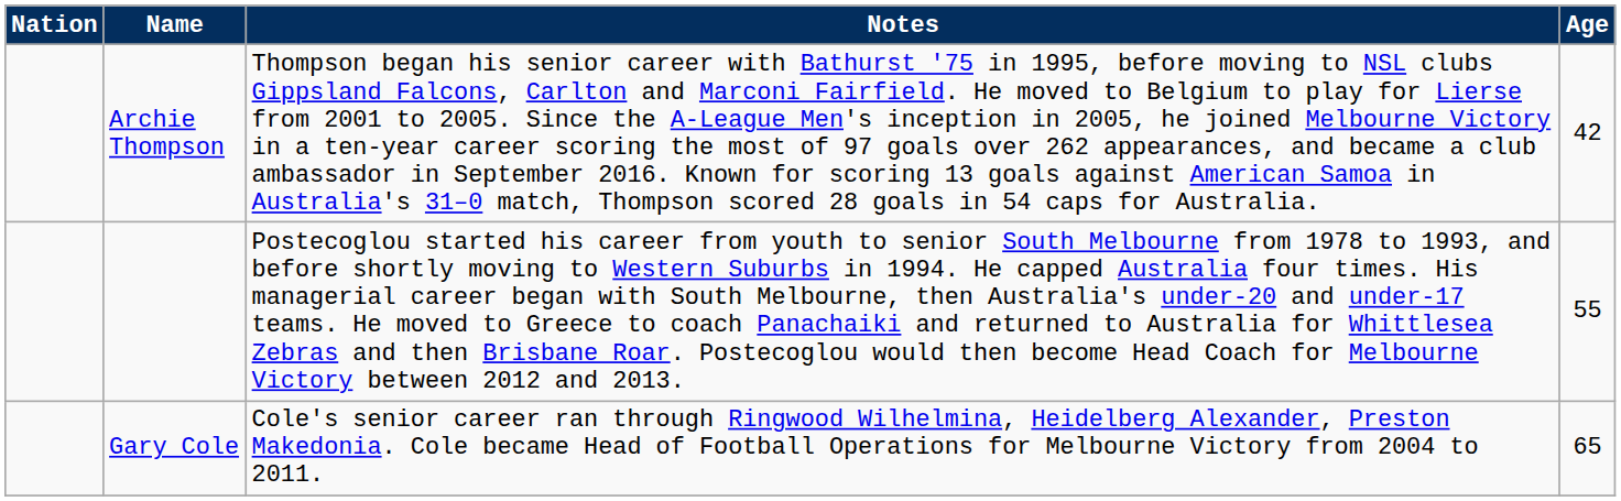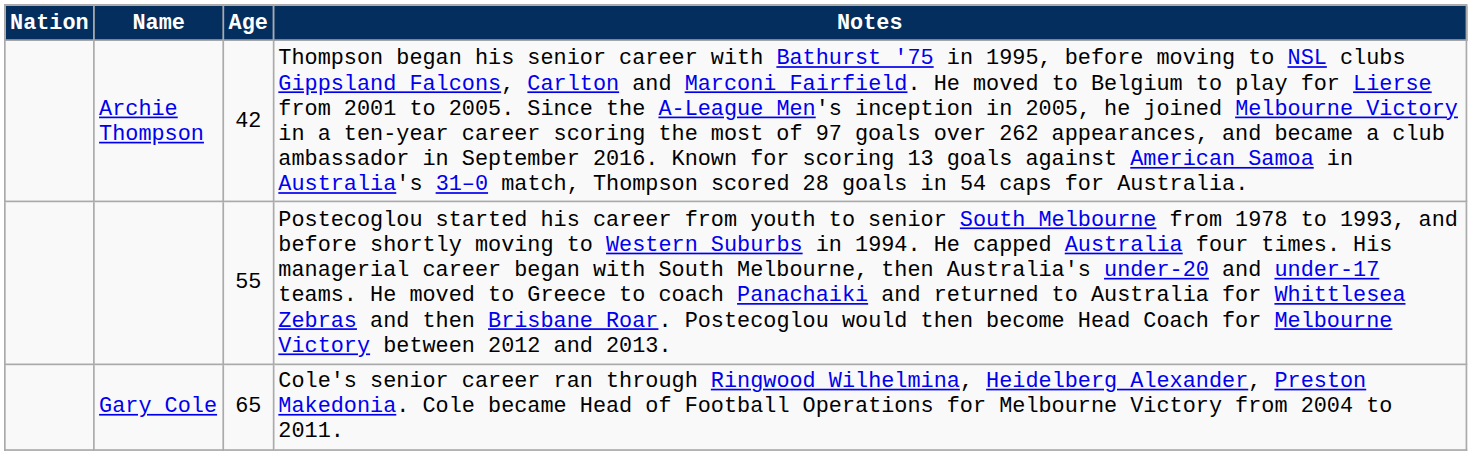columns swapped: Age <-> Notes
